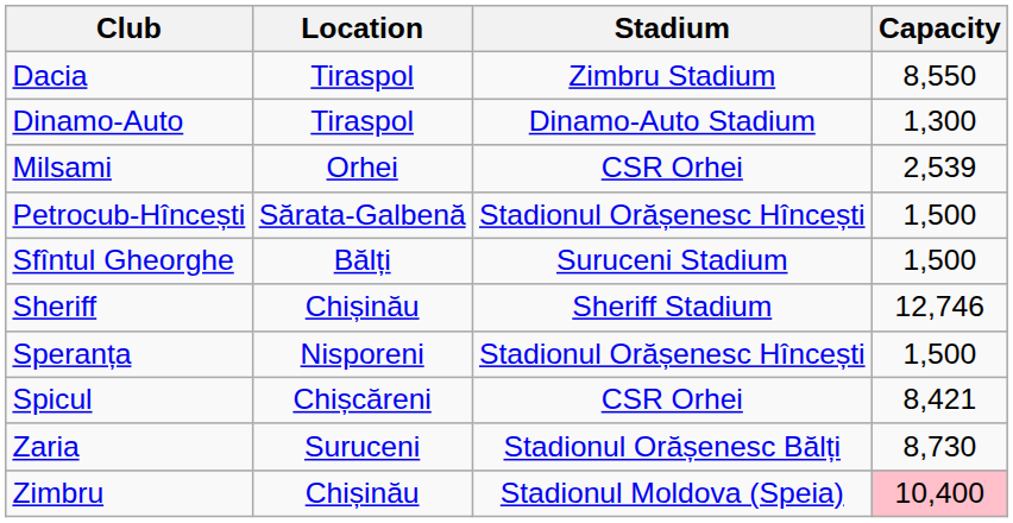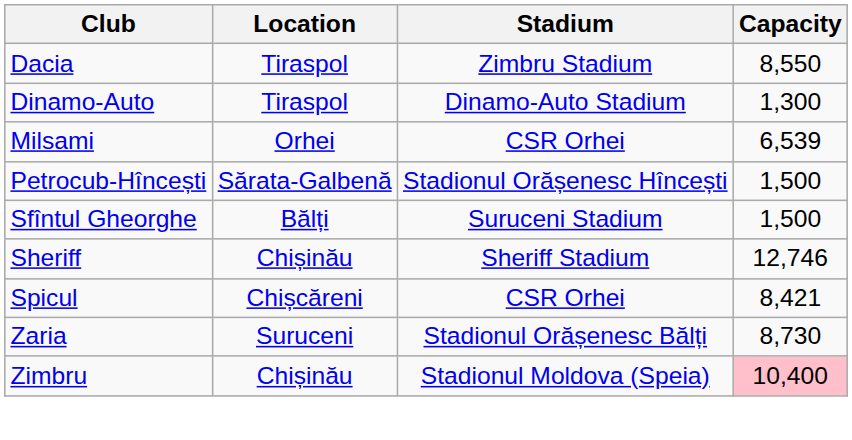Milsami | Capacity: 2,539 -> 6,539
- row: Speranța | Nisporeni | Stadionul Orășenesc Hîncești | 1,500
